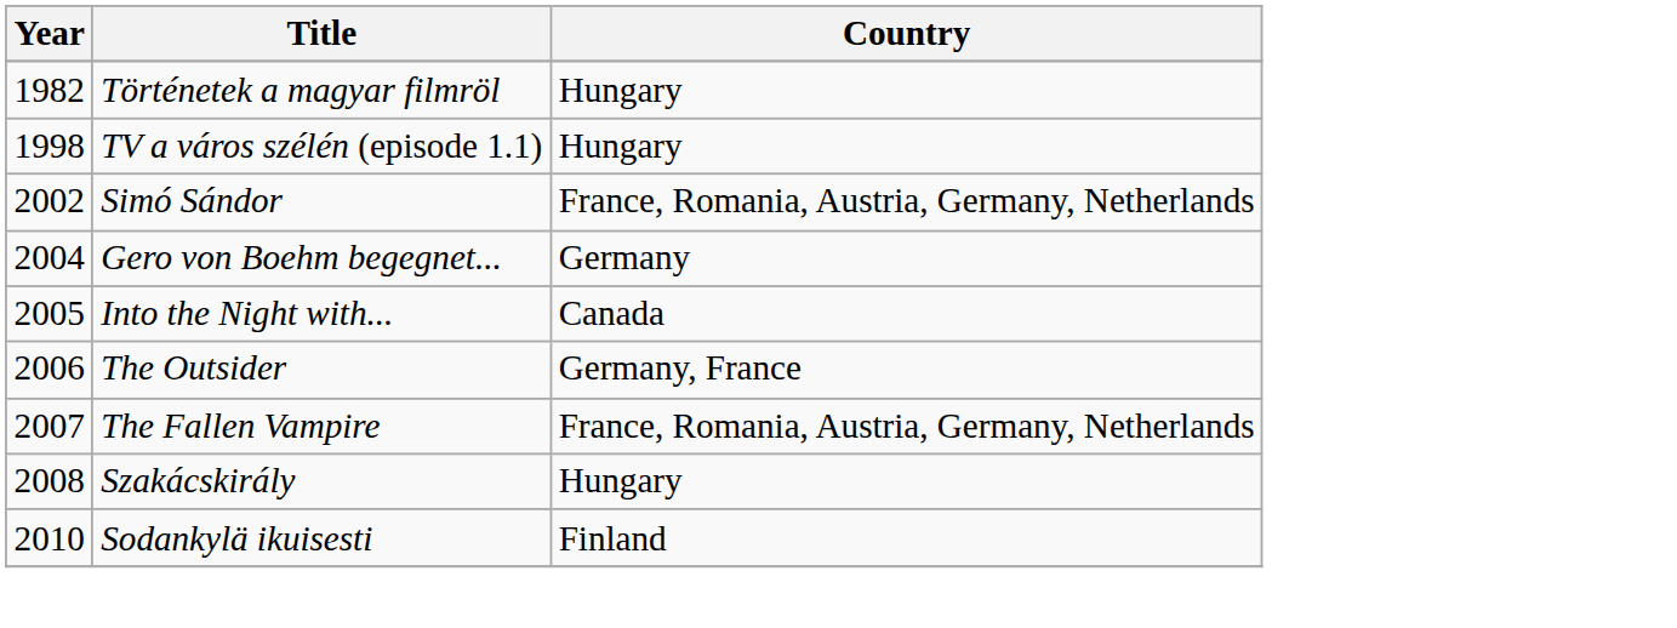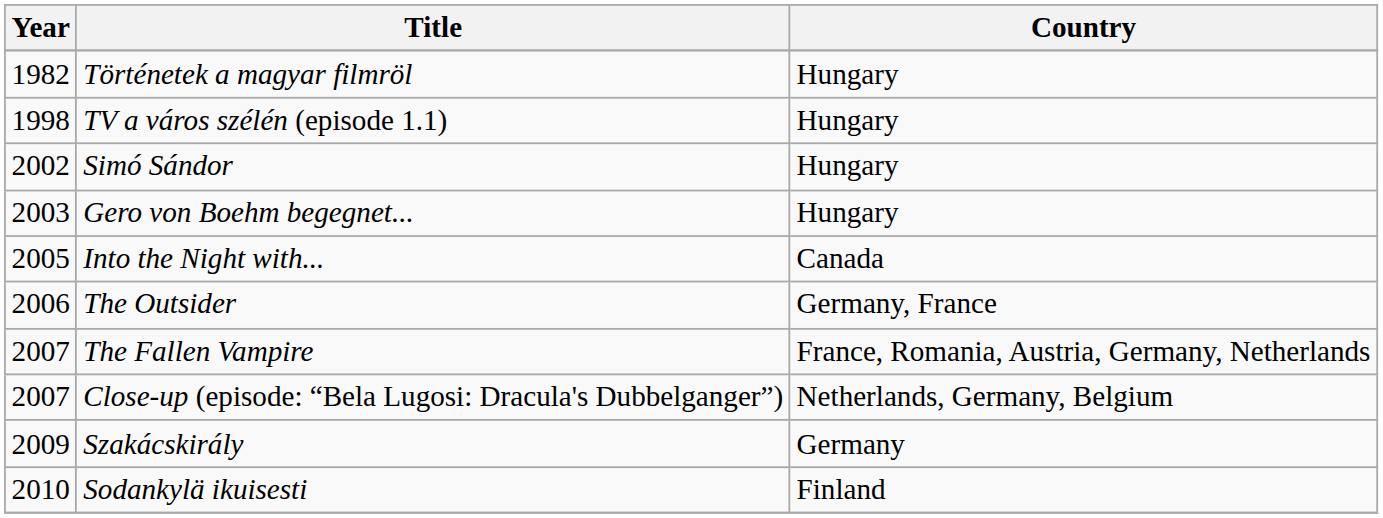Simó Sándor | Country: France, Romania, Austria, Germany, Netherlands -> Hungary
Gero von Boehm begegnet... | Year: 2004 -> 2003
Gero von Boehm begegnet... | Country: Germany -> Hungary
+ row: 2007 | Close-up (episode: “Bela Lugosi: Dracula's Dubbelganger”) | Netherlands, Germany, Belgium
Szakácskirály | Year: 2008 -> 2009
Szakácskirály | Country: Hungary -> Germany
